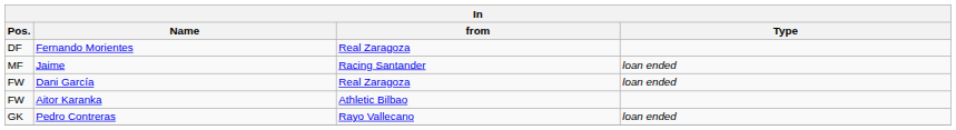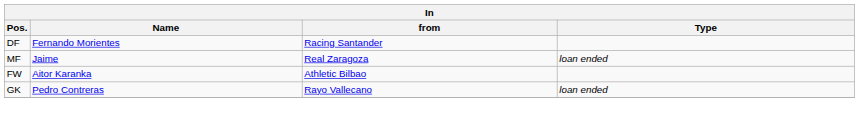Fernando Morientes | from: Real Zaragoza -> Racing Santander
Jaime | from: Racing Santander -> Real Zaragoza
- row: FW | Dani García | Real Zaragoza | loan ended
